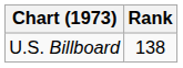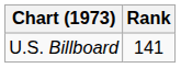U.S. Billboard | Rank: 138 -> 141
